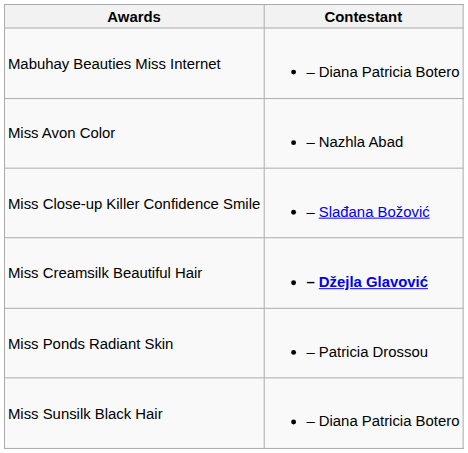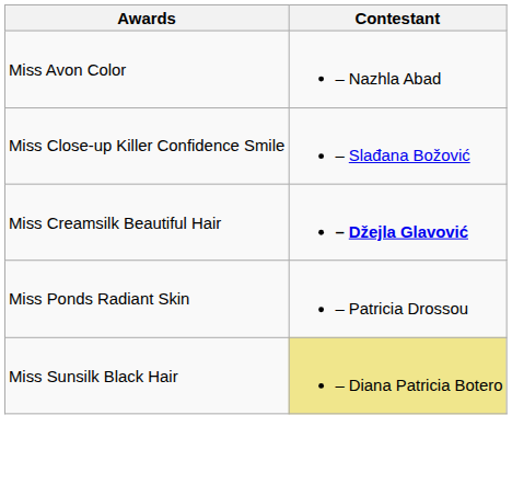- row: Mabuhay Beauties Miss Internet | – Diana Patricia Botero
Miss Sunsilk Black Hair | Contestant: no background -> khaki background
